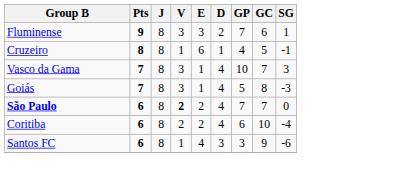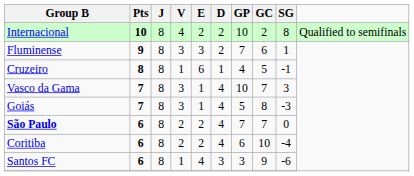+ row: Internacional | 10 | 8 | 4 | 2 | 2 | 10 | 2 | 8 | Qualified to semifinals
São Paulo | V: bold -> normal
